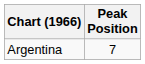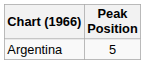Argentina | Peak Position: 7 -> 5
